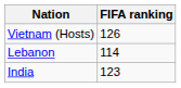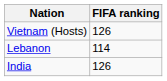India | FIFA ranking: 123 -> 126
